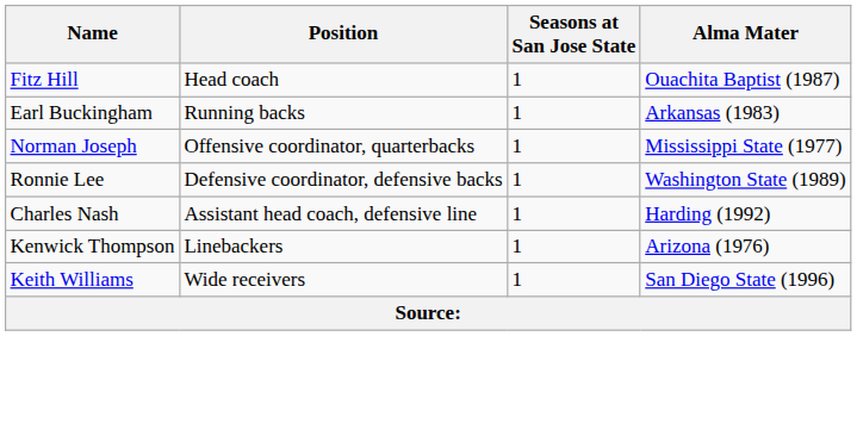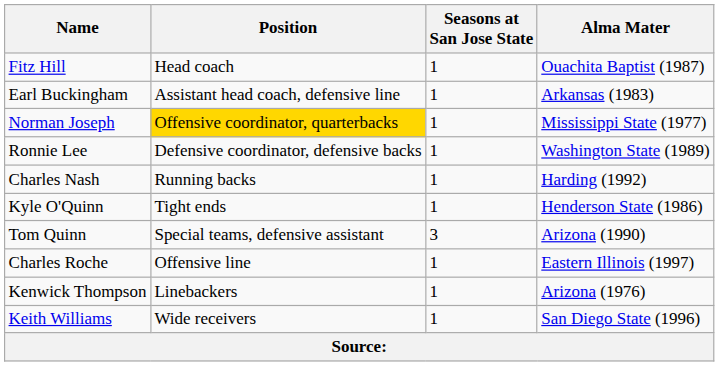Earl Buckingham | Position: Running backs -> Assistant head coach, defensive line
Norman Joseph | Position: no background -> gold background
Charles Nash | Position: Assistant head coach, defensive line -> Running backs
+ row: Kyle O'Quinn | Tight ends | 1 | Henderson State (1986)
+ row: Tom Quinn | Special teams, defensive assistant | 3 | Arizona (1990)
+ row: Charles Roche | Offensive line | 1 | Eastern Illinois (1997)
